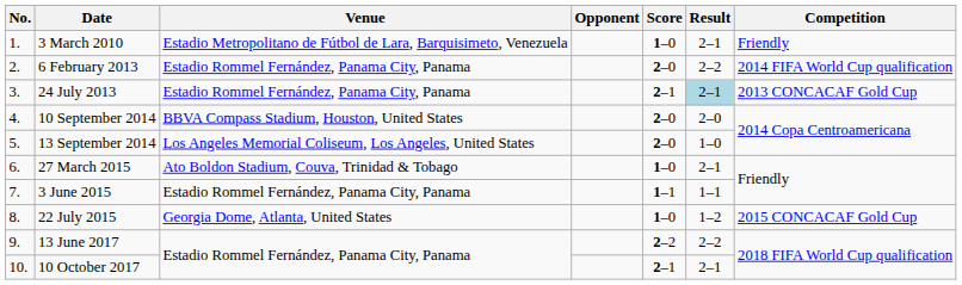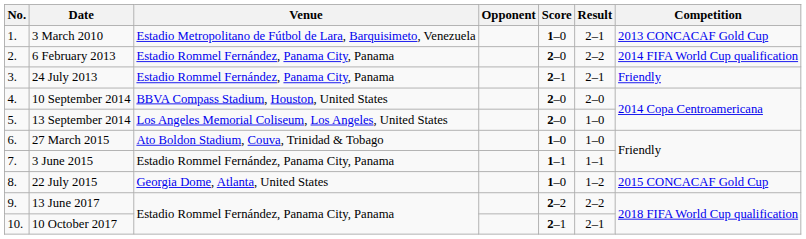3 March 2010 | Competition: Friendly -> 2013 CONCACAF Gold Cup
24 July 2013 | Result: lightblue background -> no background
24 July 2013 | Competition: 2013 CONCACAF Gold Cup -> Friendly
27 March 2015 | Result: 2–1 -> 1–0
